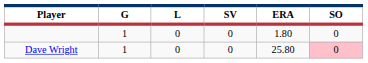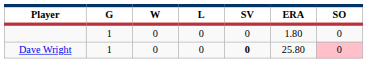+ column: W | 0 | 0
Dave Wright | SV: normal -> bold
